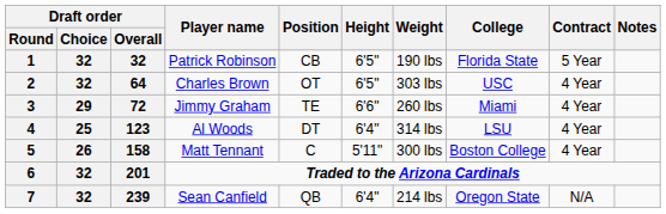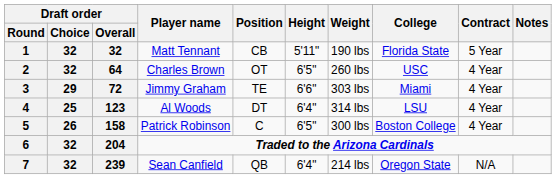1 | Player name: Patrick Robinson -> Matt Tennant
1 | Height: 6'5" -> 5'11"
2 | Weight: 303 lbs -> 260 lbs
3 | Weight: 260 lbs -> 303 lbs
5 | Player name: Matt Tennant -> Patrick Robinson
5 | Height: 5'11" -> 6'5"
6 | Draft order / Overall: 201 -> 204
